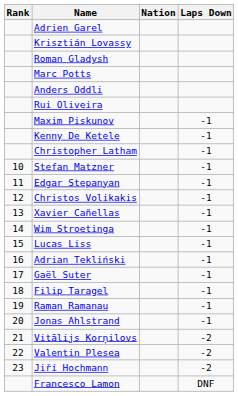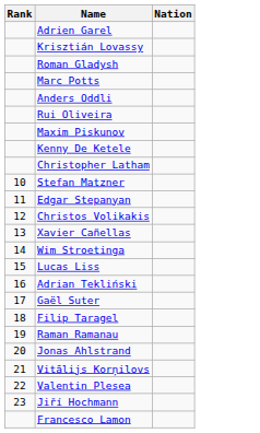- column: Laps Down | -1 | -1 | -1 | -1 | -1 | -1 | -1 | -1 | -1 | -1 | -1 | -1 | -1 | -1 | -2 | -2 | -2 | DNF
